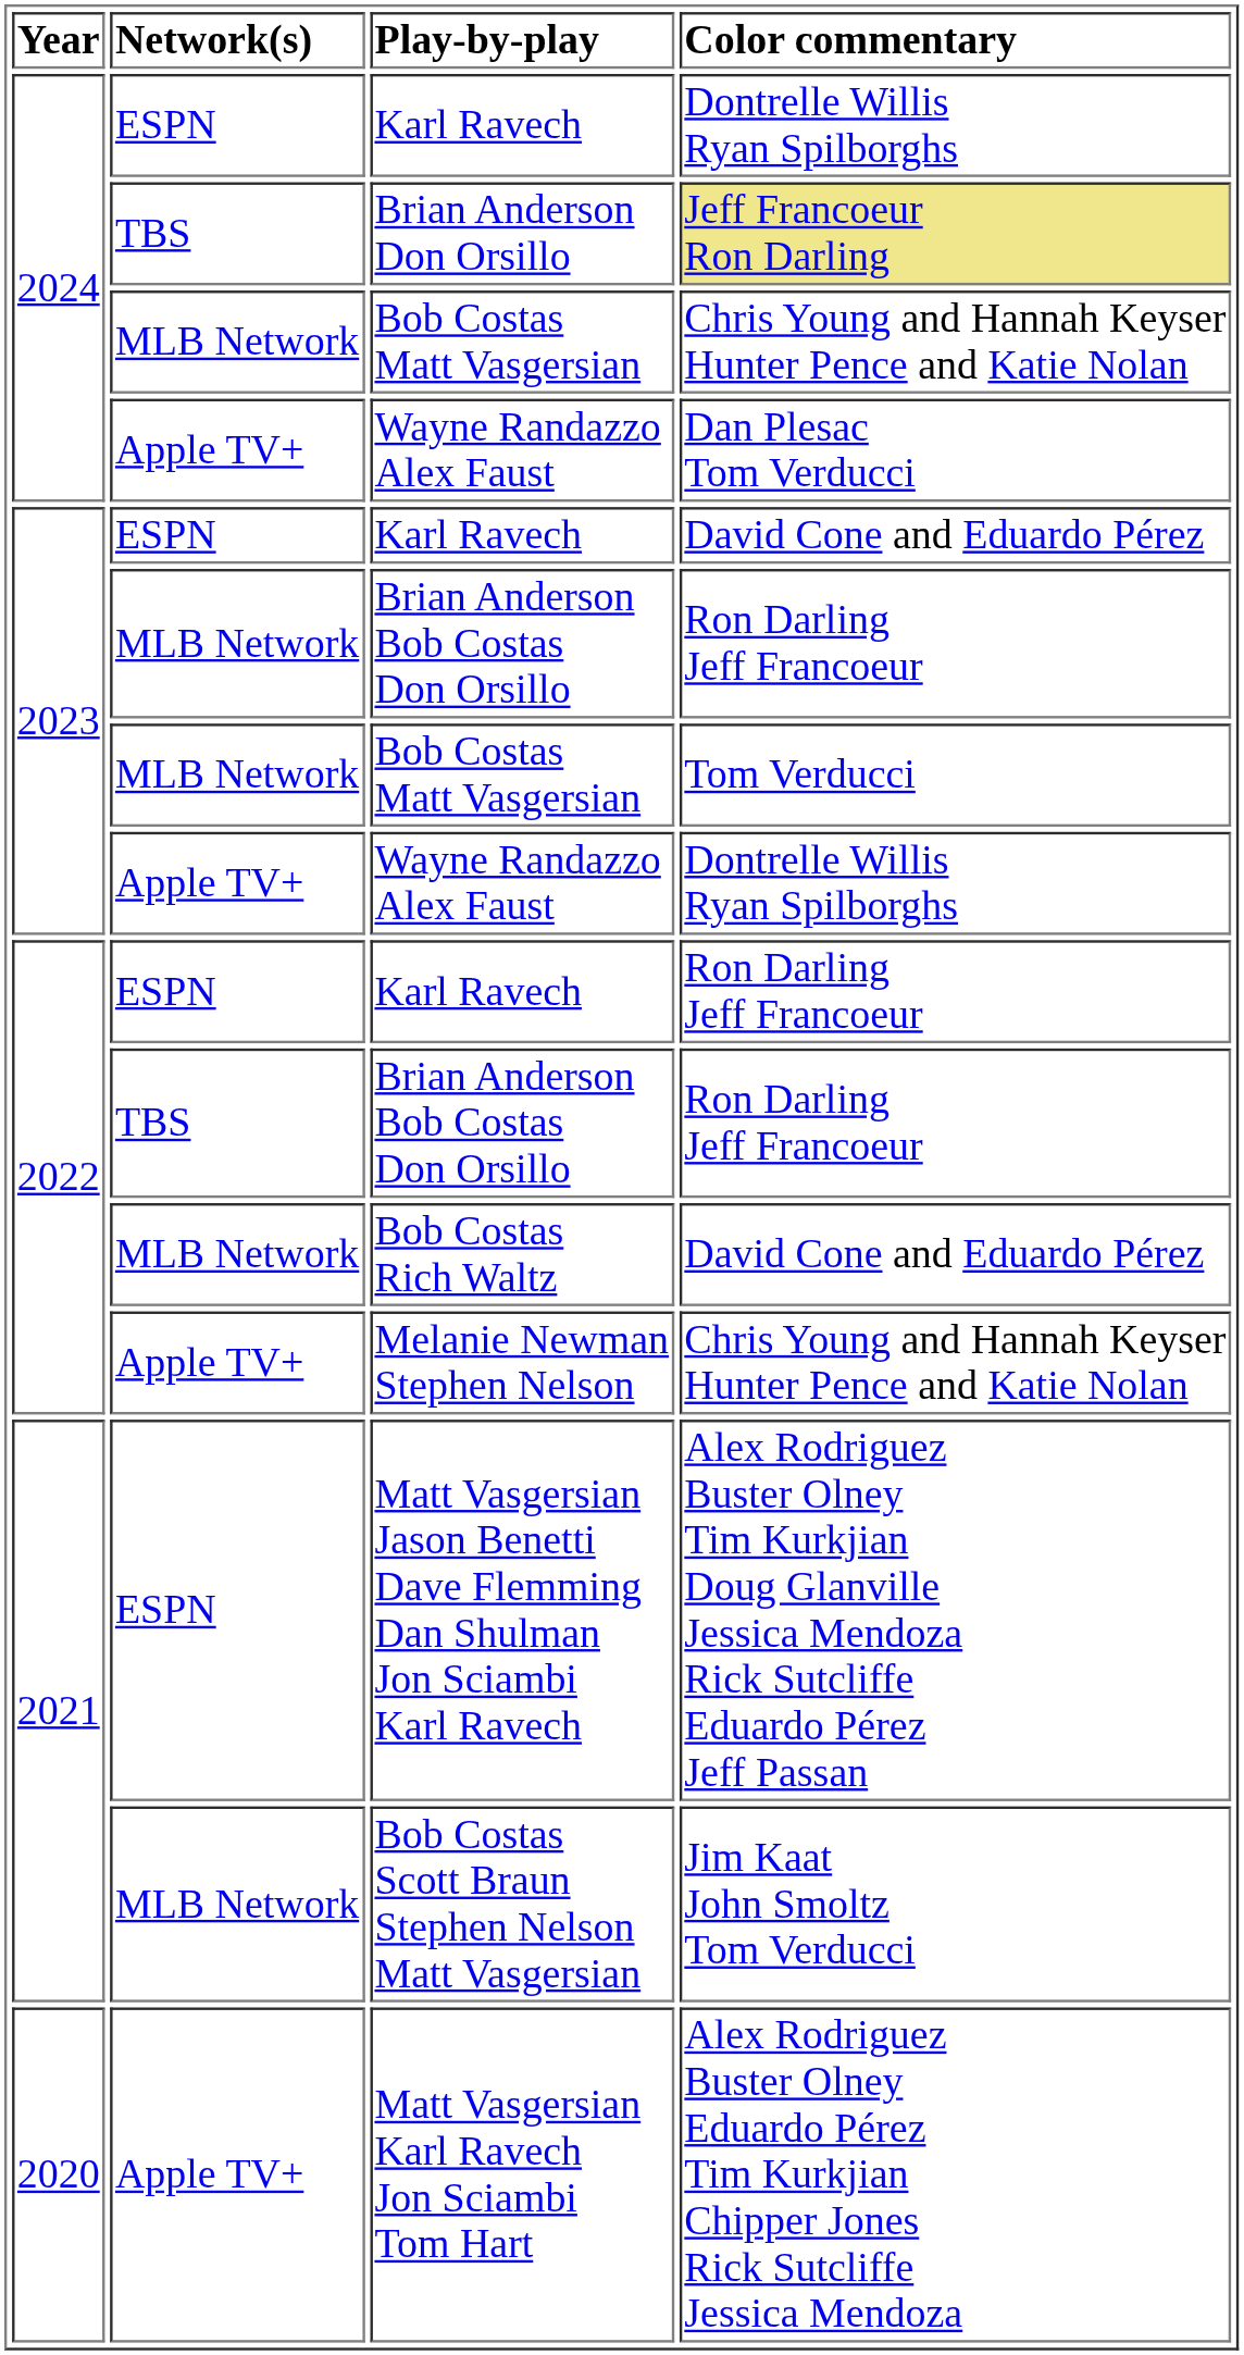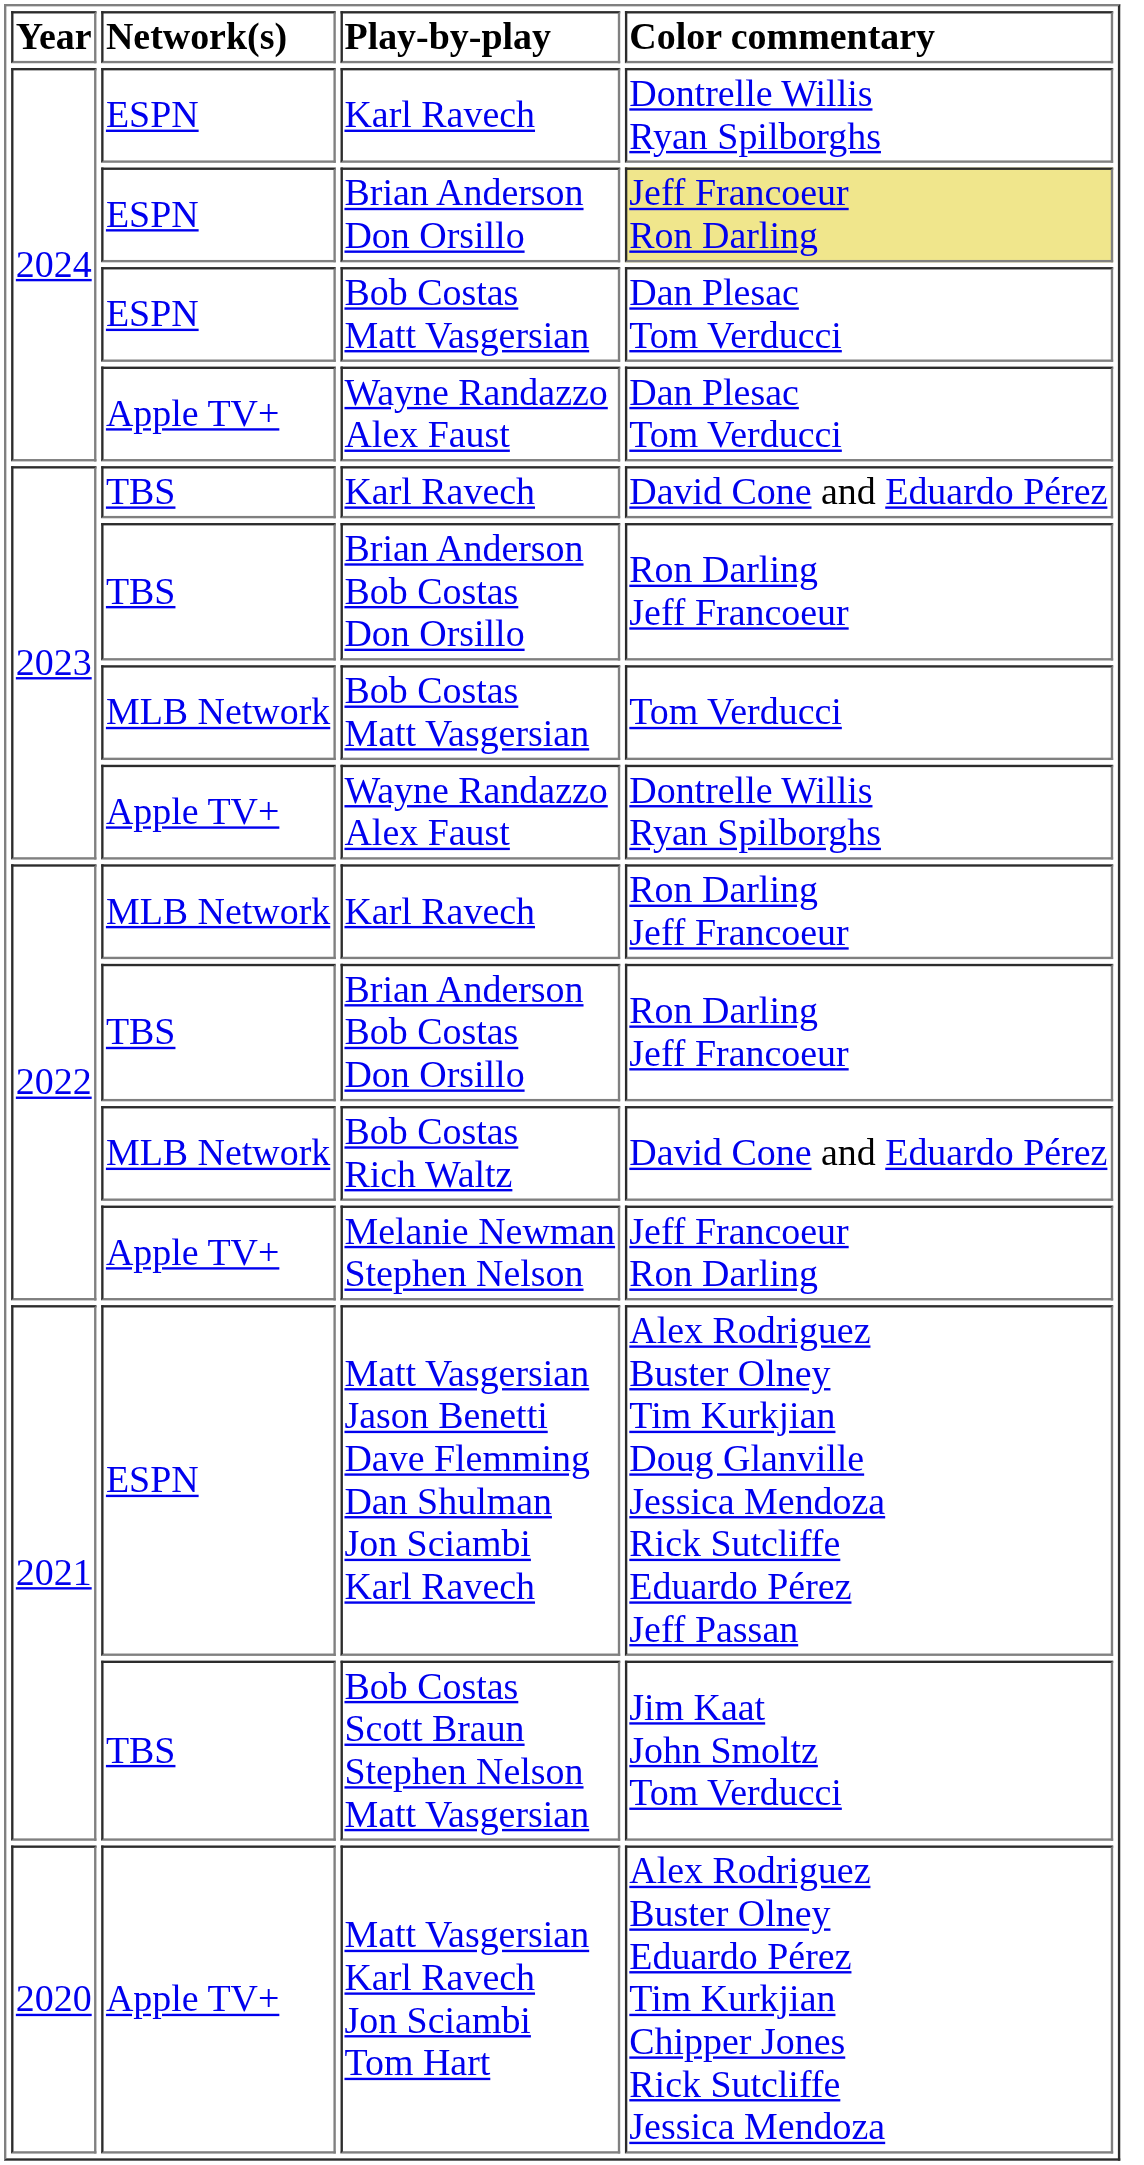Brian Anderson Don Orsillo | Network(s): TBS -> ESPN
2024 / Bob Costas Matt Vasgersian | Network(s): MLB Network -> ESPN
2024 / Bob Costas Matt Vasgersian | Color commentary: Chris Young and Hannah Keyser Hunter Pence and Katie Nolan -> Dan Plesac Tom Verducci
2023 / Karl Ravech | Network(s): ESPN -> TBS
2023 / Brian Anderson Bob Costas Don Orsillo | Network(s): MLB Network -> TBS
2022 / Karl Ravech | Network(s): ESPN -> MLB Network
Melanie Newman Stephen Nelson | Color commentary: Chris Young and Hannah Keyser Hunter Pence and Katie Nolan -> Jeff Francoeur Ron Darling
Bob Costas Scott Braun Stephen Nelson Matt Vasgersian | Network(s): MLB Network -> TBS
